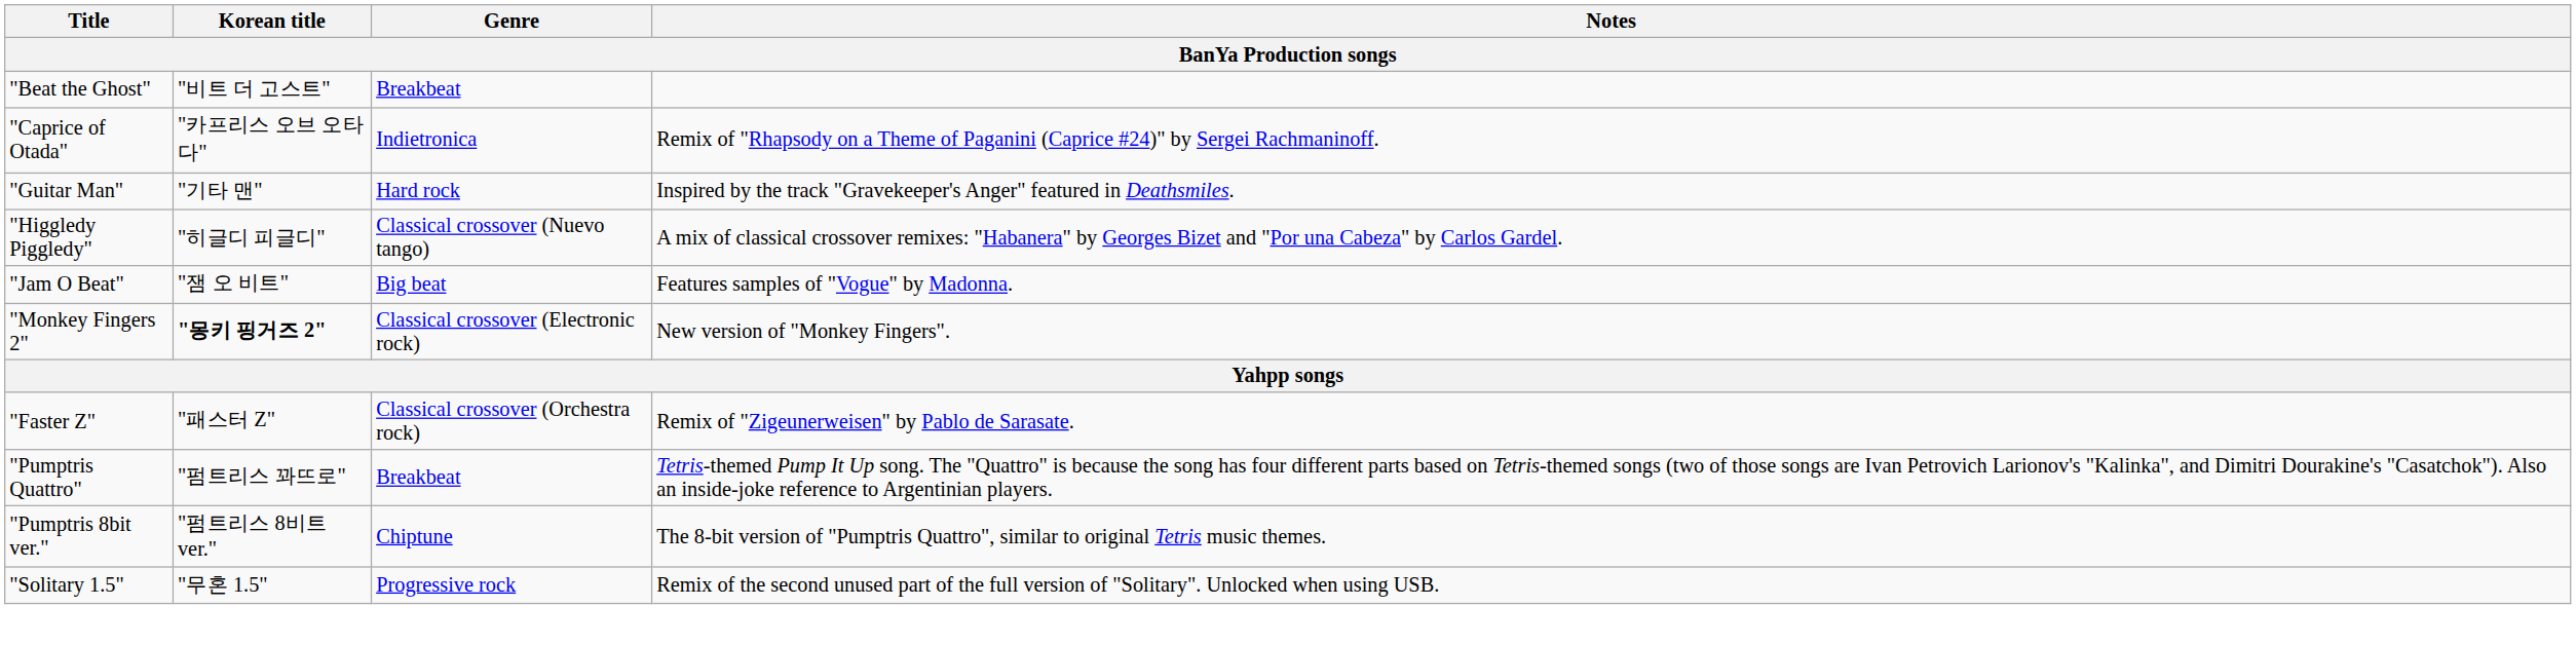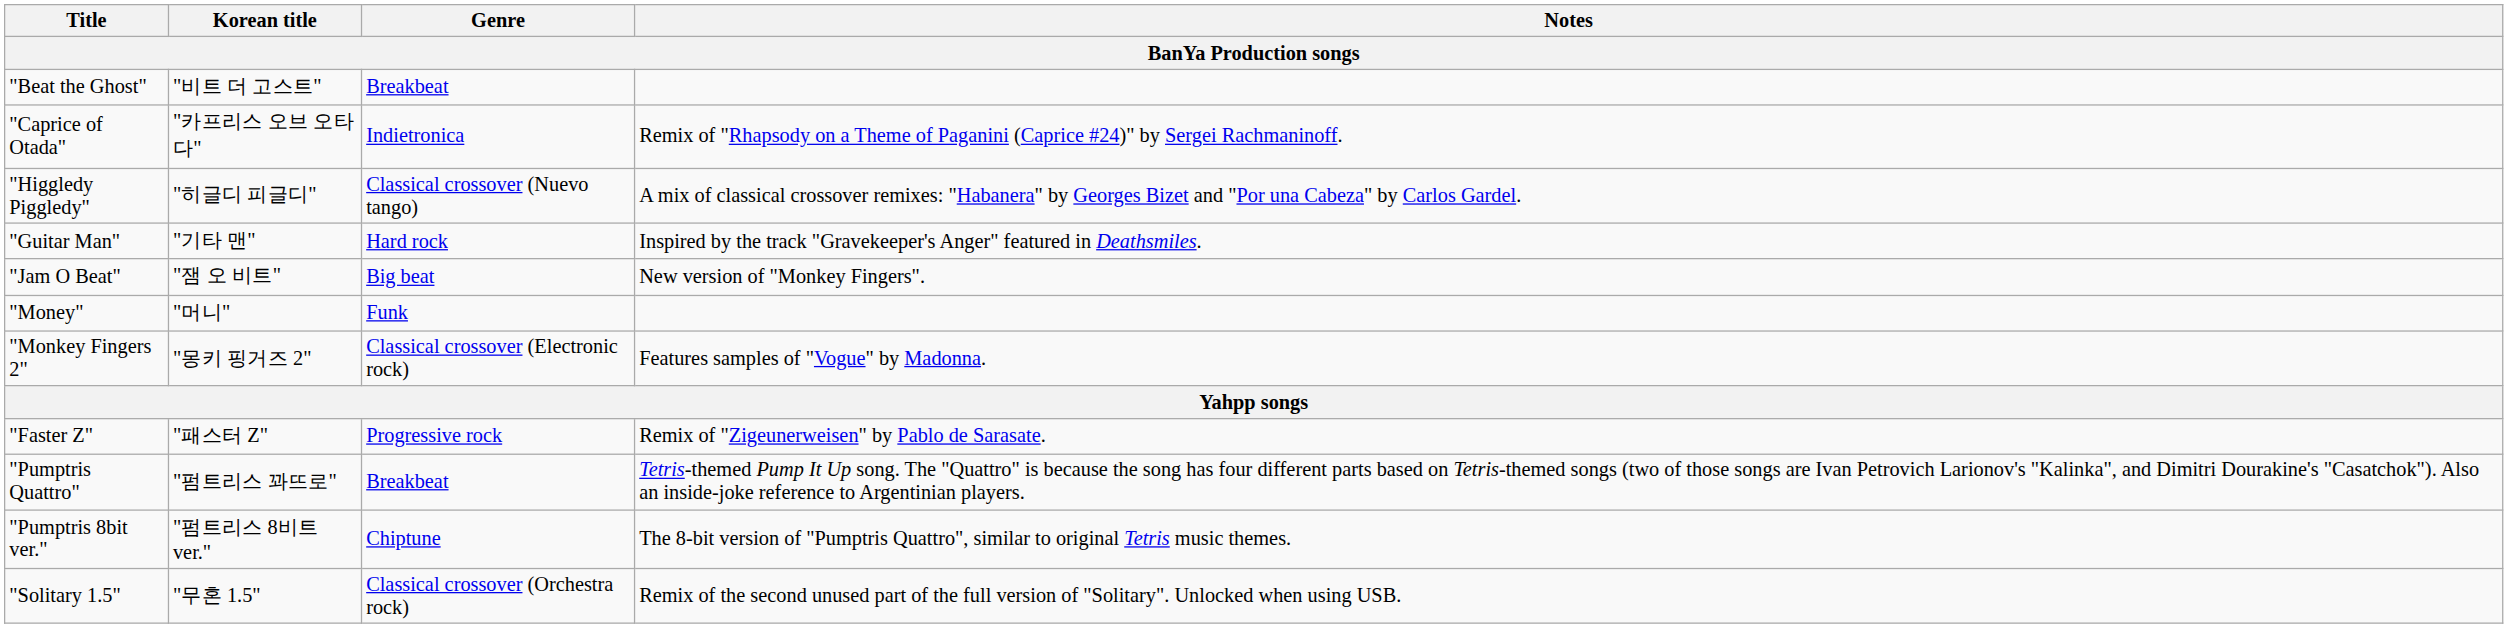rows swapped: "Guitar Man" <-> "Higgledy Piggledy"
"Jam O Beat" | Notes: Features samples of "Vogue" by Madonna. -> New version of "Monkey Fingers".
+ row: "Money" | "머니" | Funk
"Monkey Fingers 2" | Korean title: bold -> normal
"Monkey Fingers 2" | Notes: New version of "Monkey Fingers". -> Features samples of "Vogue" by Madonna.
"Faster Z" | Genre: Classical crossover (Orchestra rock) -> Progressive rock
"Solitary 1.5" | Genre: Progressive rock -> Classical crossover (Orchestra rock)
